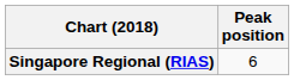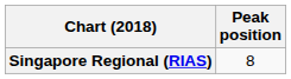Singapore Regional (RIAS) | Peak position: 6 -> 8
